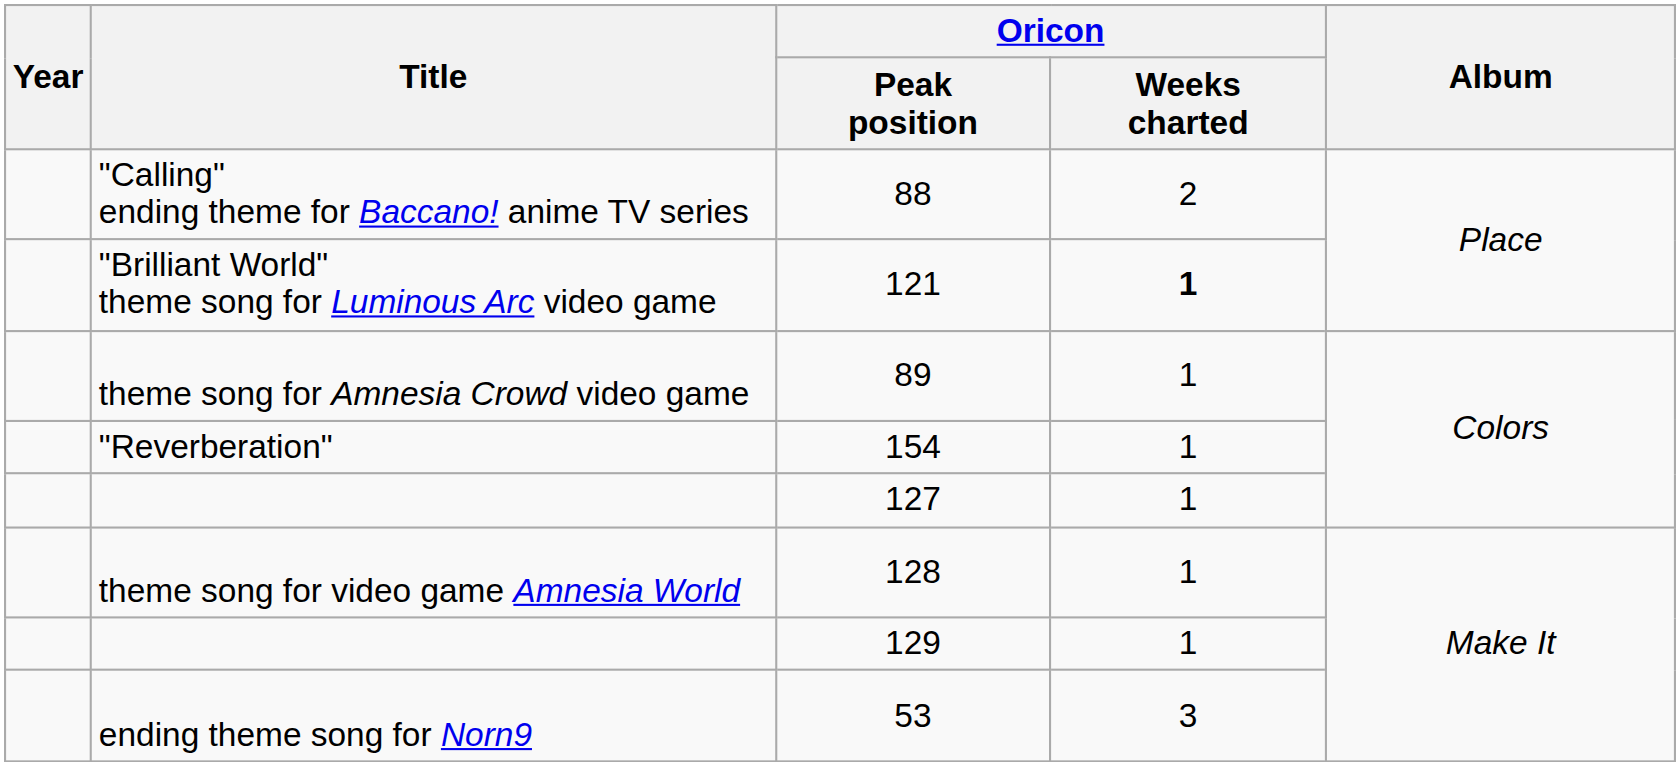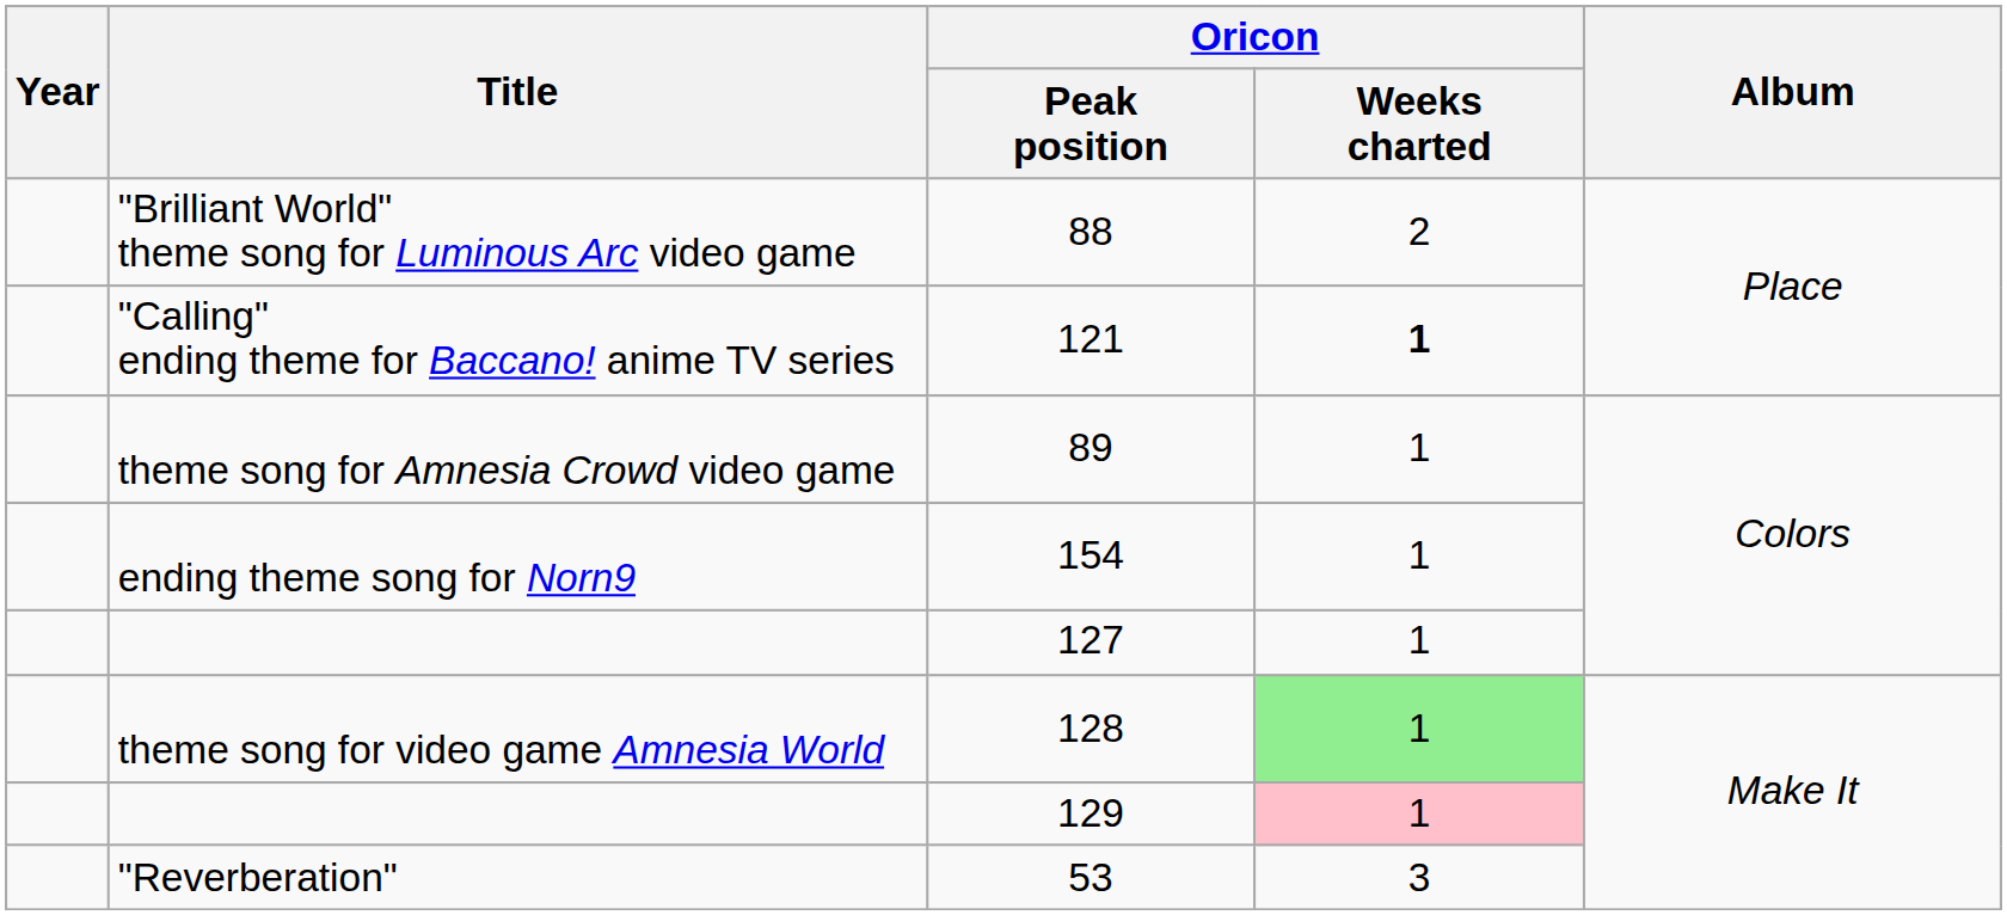88 | Title: "Calling" ending theme for Baccano! anime TV series -> "Brilliant World" theme song for Luminous Arc video game
121 | Title: "Brilliant World" theme song for Luminous Arc video game -> "Calling" ending theme for Baccano! anime TV series
154 | Title: "Reverberation" -> ending theme song for Norn9
128 | Oricon / Weeks charted: no background -> lightgreen background
129 | Oricon / Weeks charted: no background -> pink background
53 | Title: ending theme song for Norn9 -> "Reverberation"
